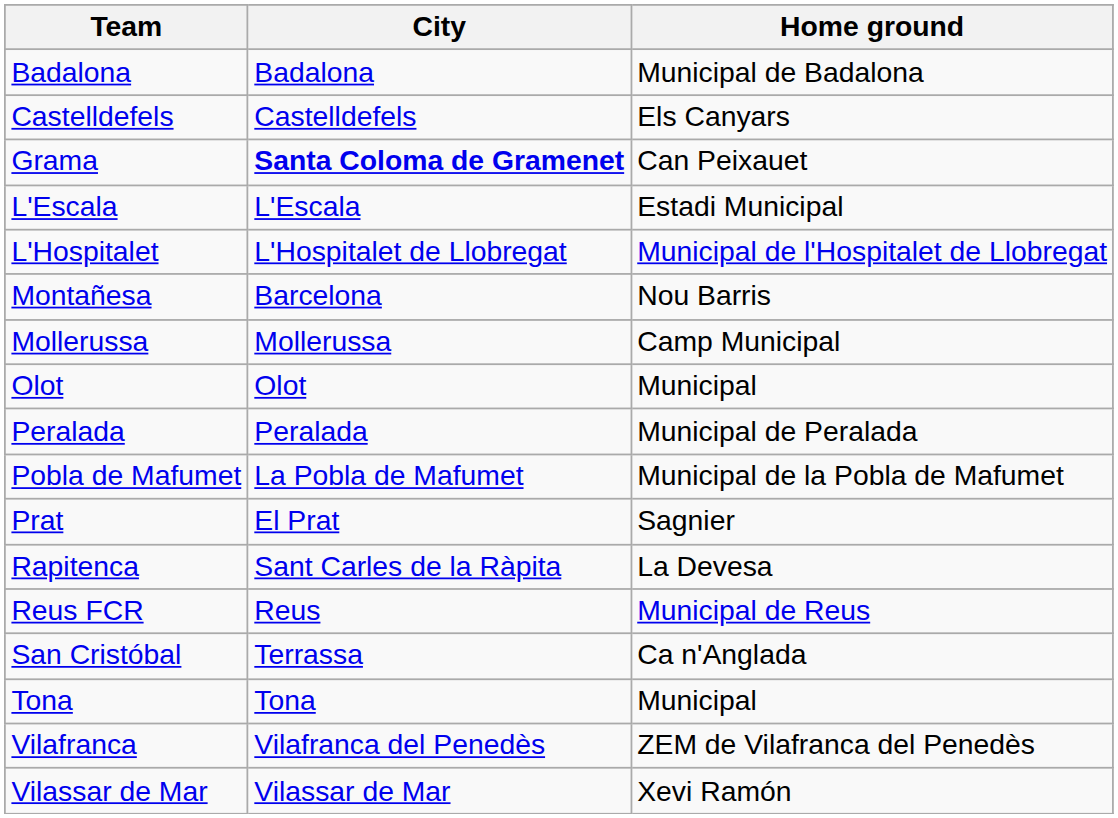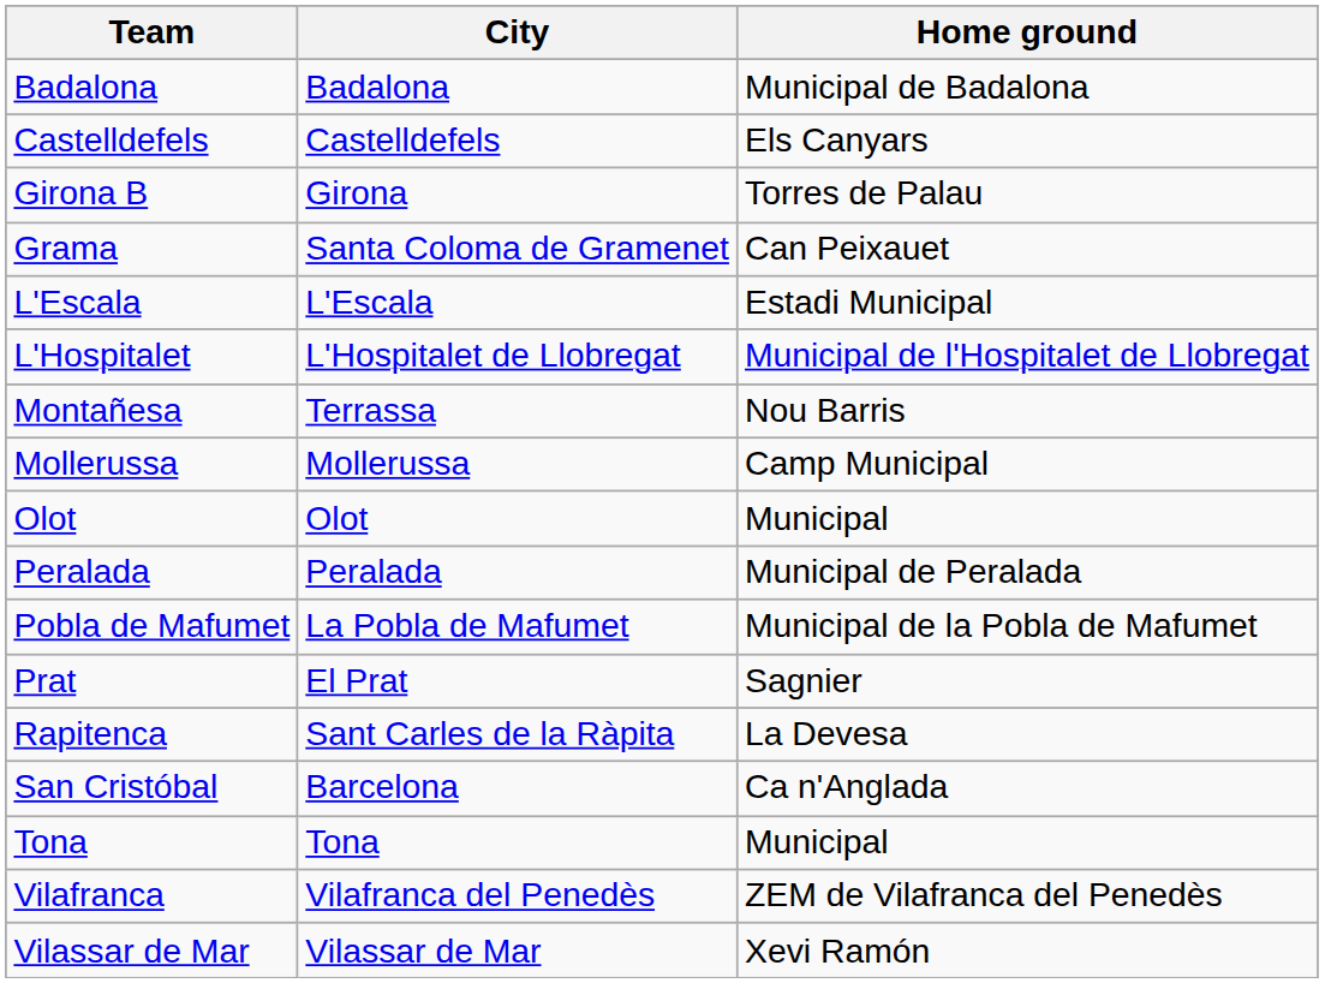+ row: Girona B | Girona | Torres de Palau
Grama | City: bold -> normal
Montañesa | City: Barcelona -> Terrassa
- row: Reus FCR | Reus | Municipal de Reus
San Cristóbal | City: Terrassa -> Barcelona
